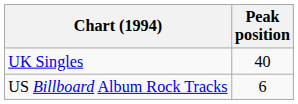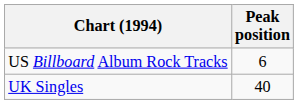rows swapped: US Billboard Album Rock Tracks <-> UK Singles
